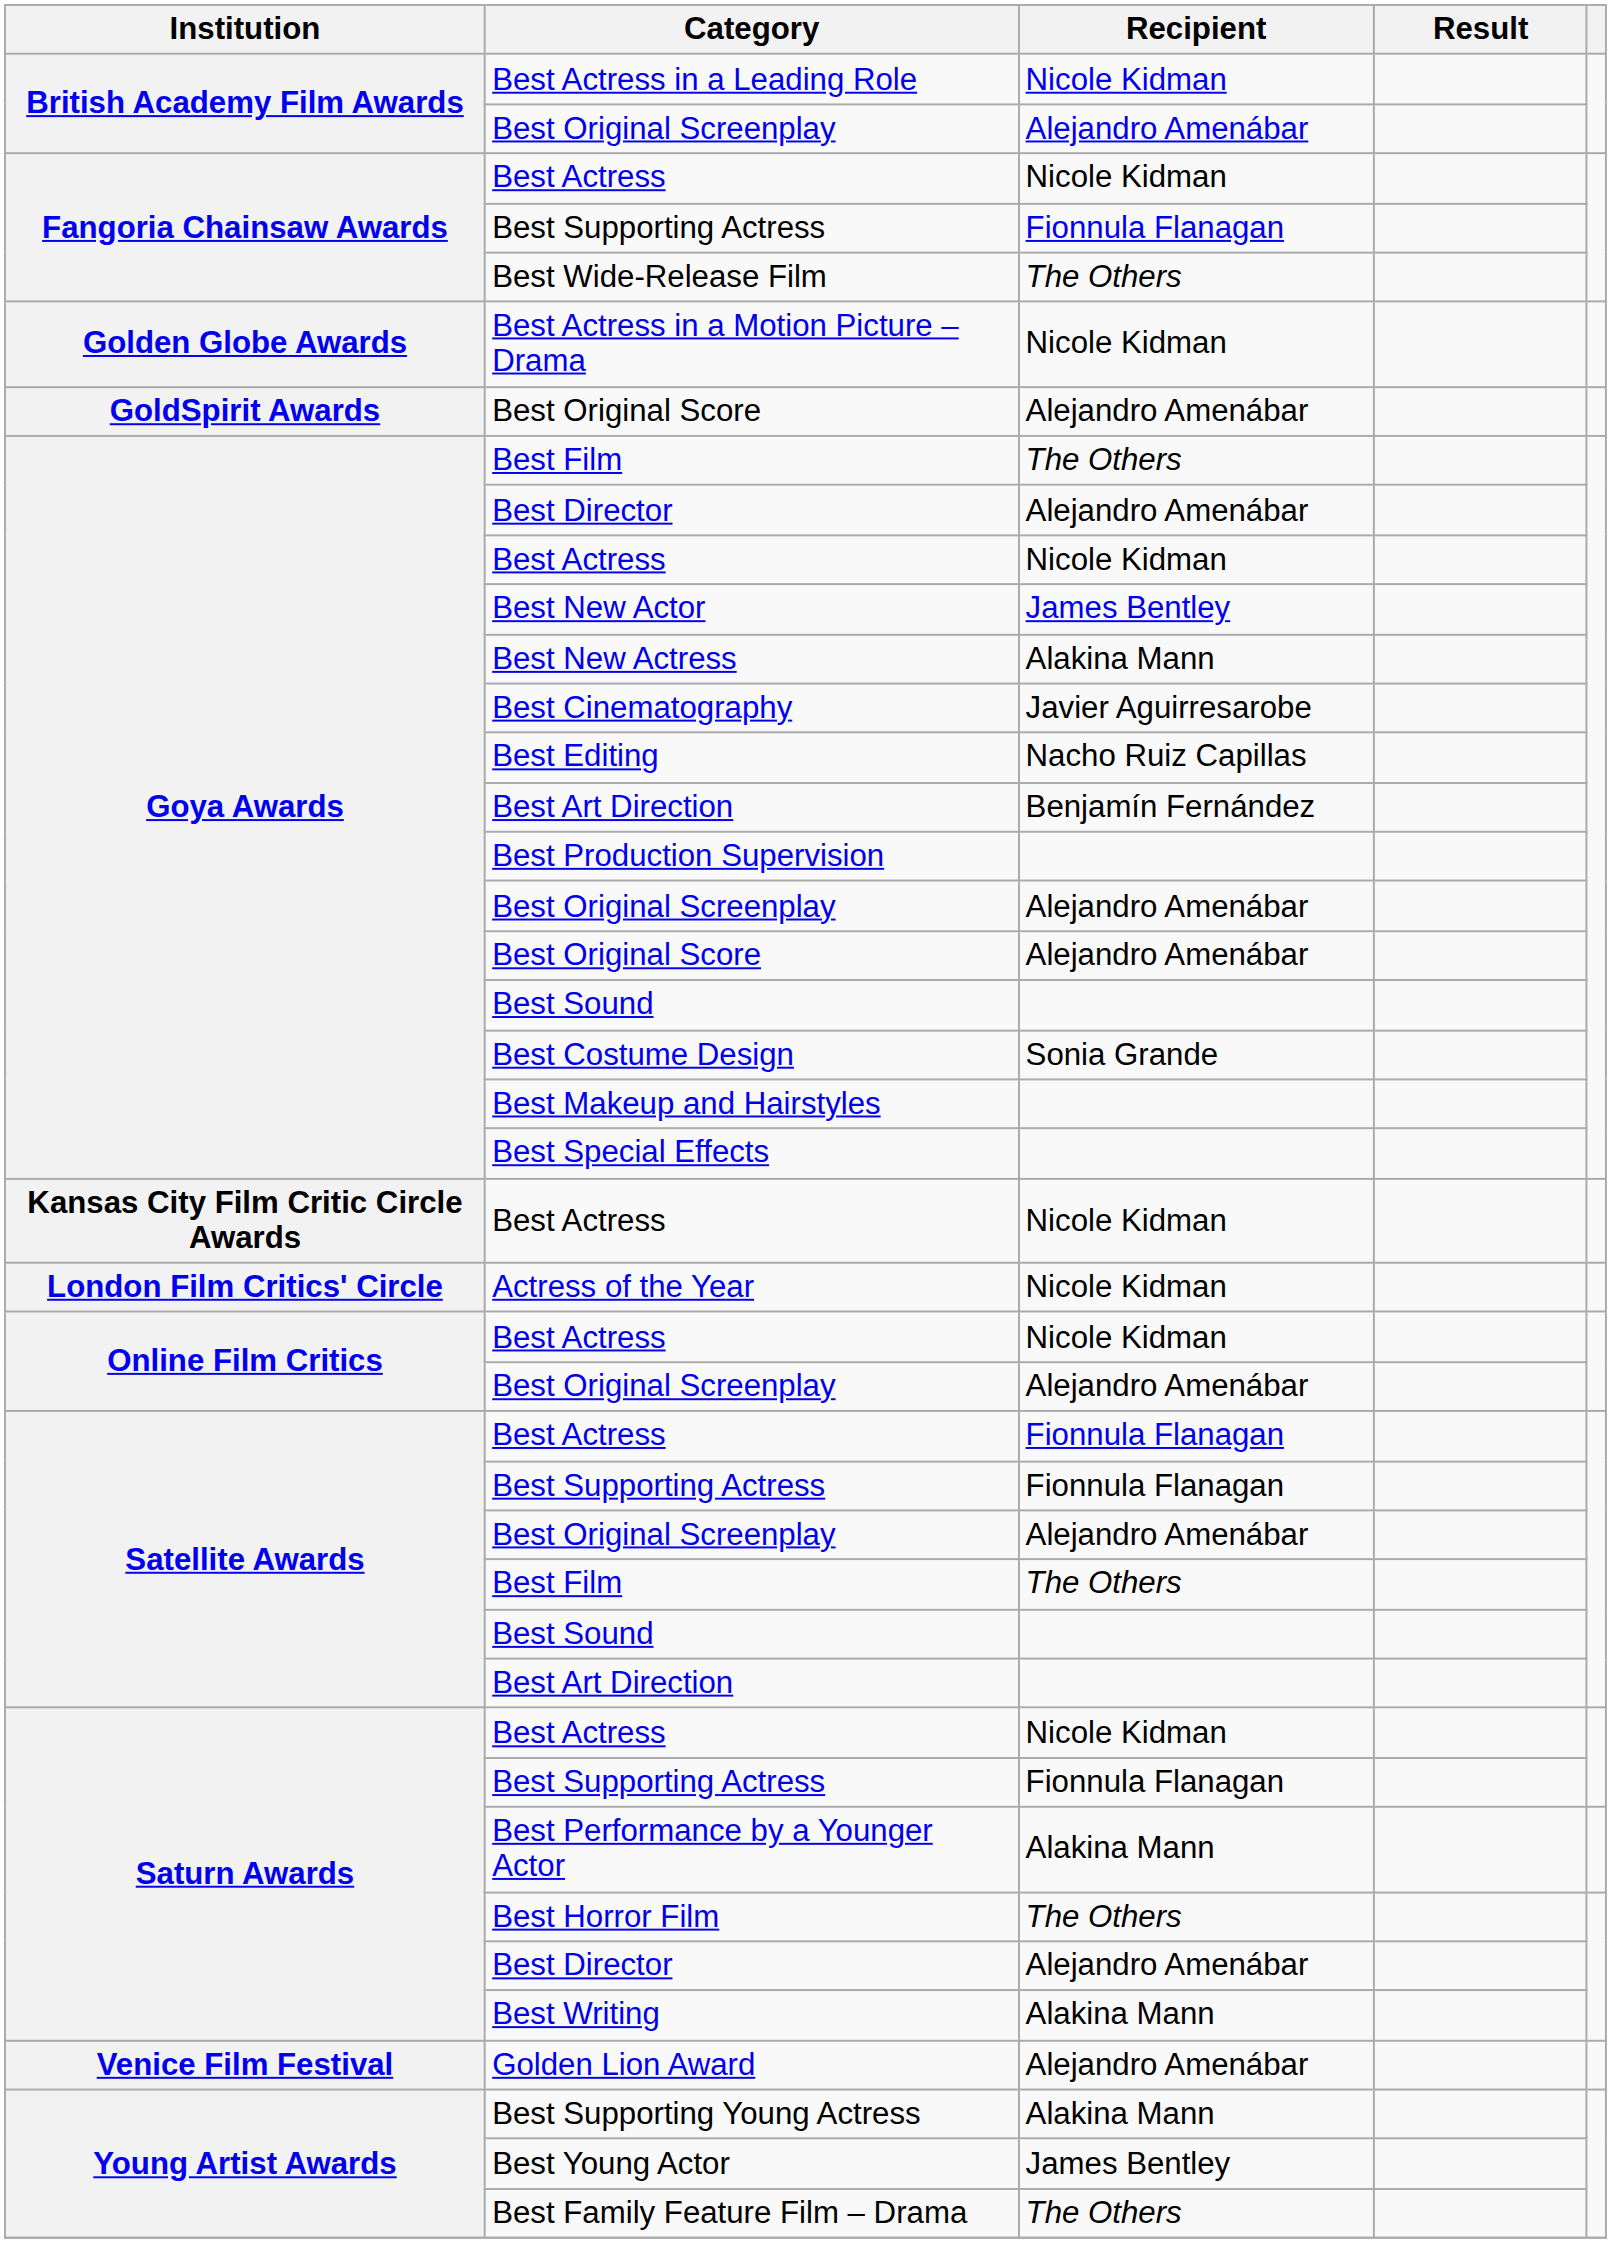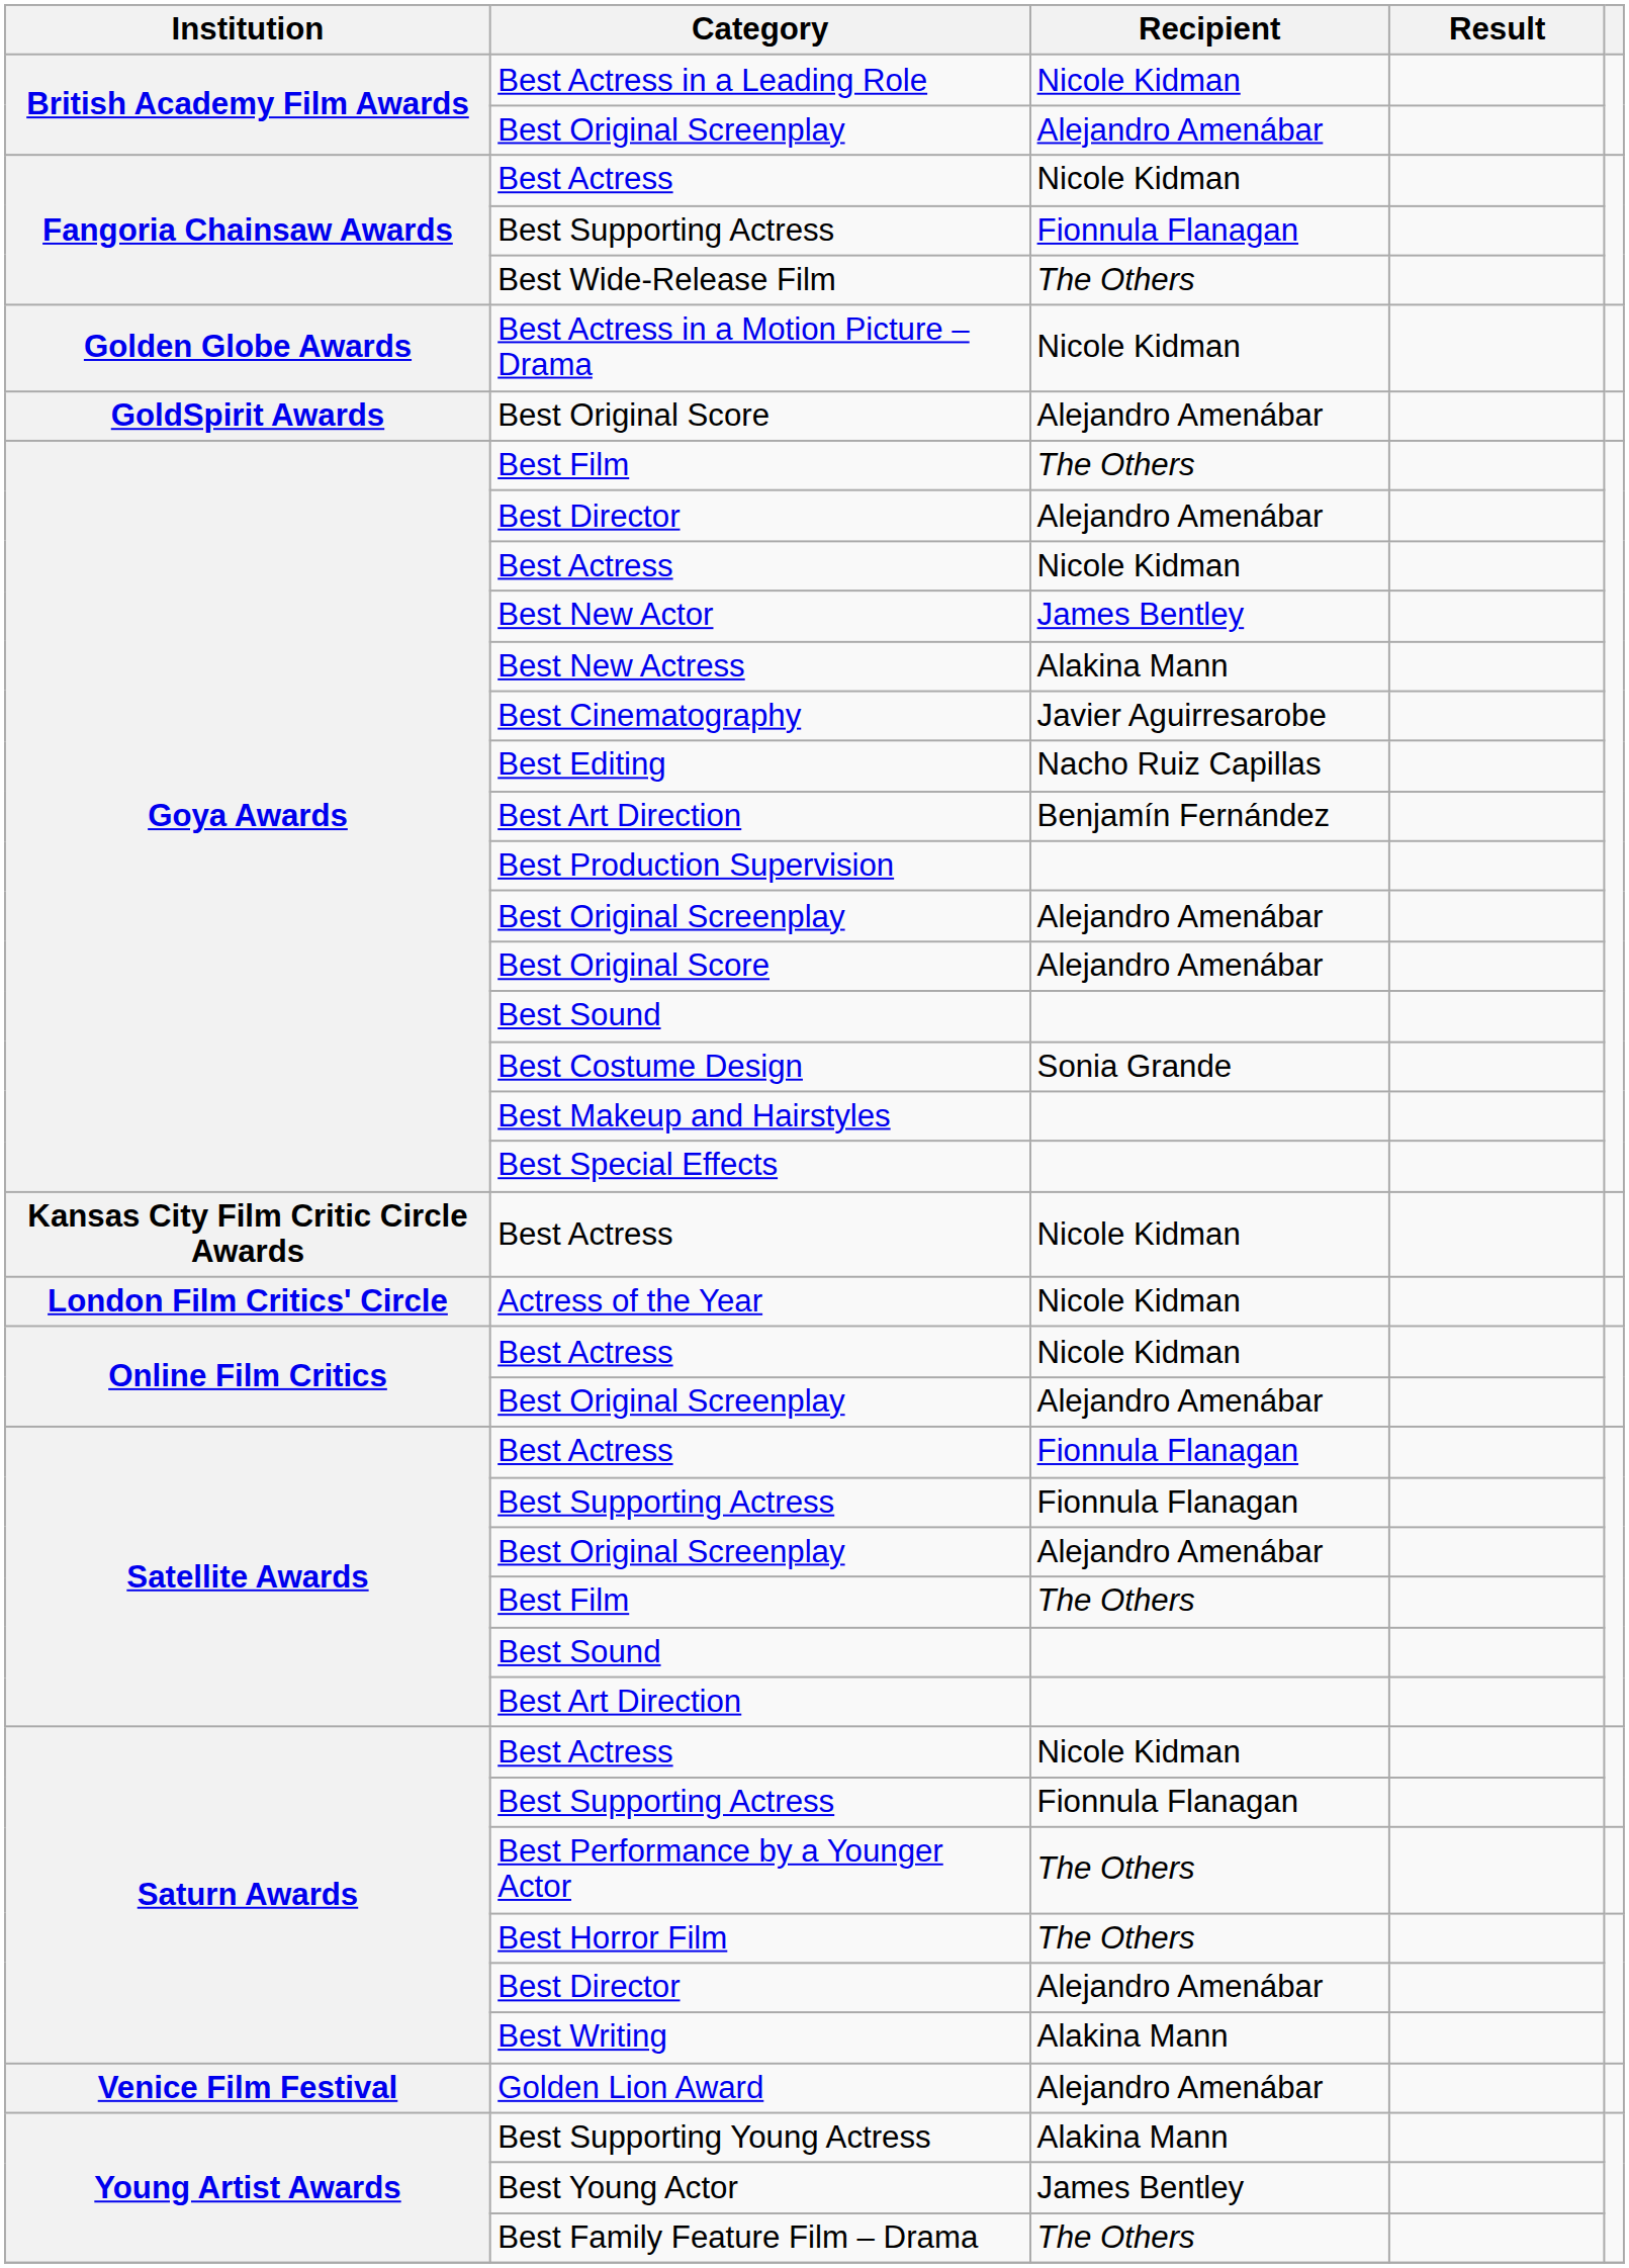Best Performance by a Younger Actor | Recipient: Alakina Mann -> The Others
